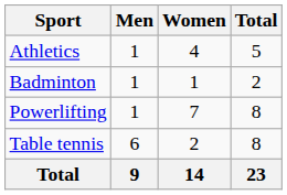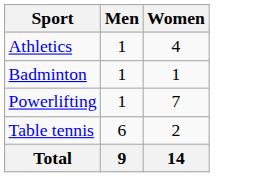- column: Total | 5 | 2 | 8 | 8 | 23
